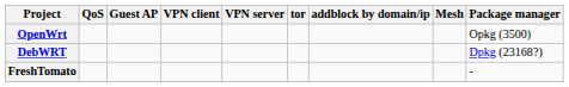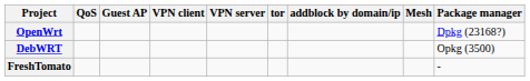OpenWrt | Package manager: Opkg (3500) -> Dpkg (23168?)
DebWRT | Package manager: Dpkg (23168?) -> Opkg (3500)
